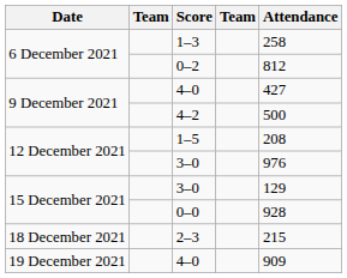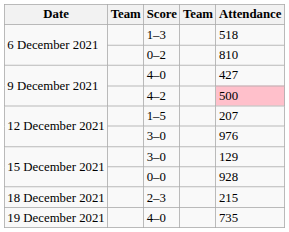1–3 | Attendance: 258 -> 518
0–2 | Attendance: 812 -> 810
4–2 | Attendance: no background -> pink background
1–5 | Attendance: 208 -> 207
19 December 2021 / 4–0 | Attendance: 909 -> 735
